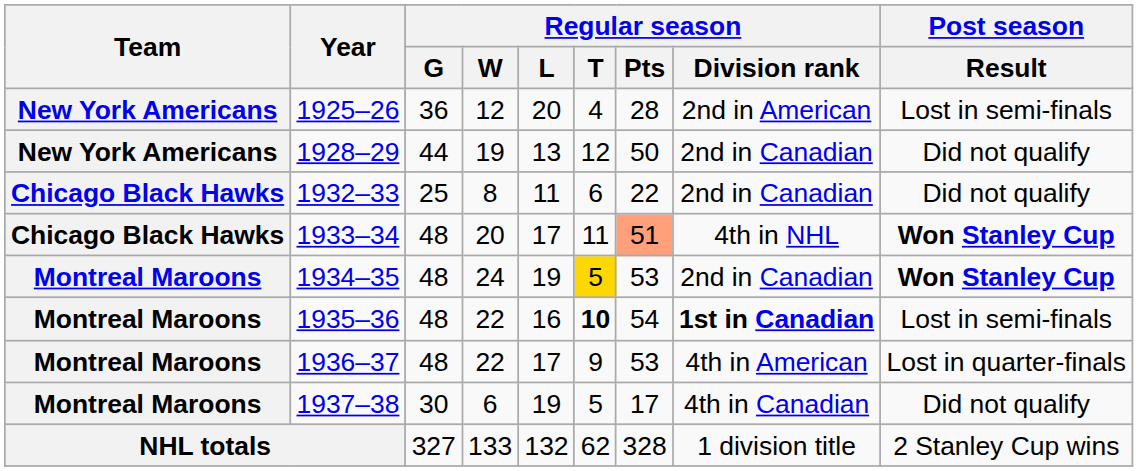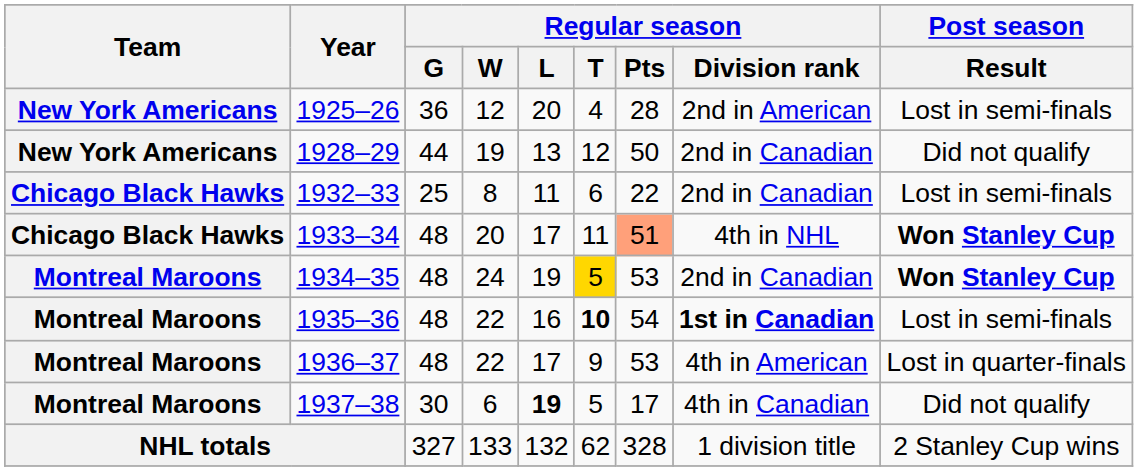1932–33 | Post season / Result: Did not qualify -> Lost in semi-finals
1937–38 | Regular season / L: normal -> bold
